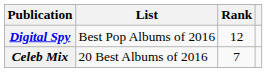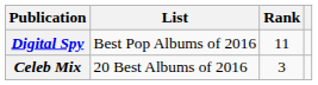Digital Spy | Rank: 12 -> 11
Celeb Mix | Rank: 7 -> 3
